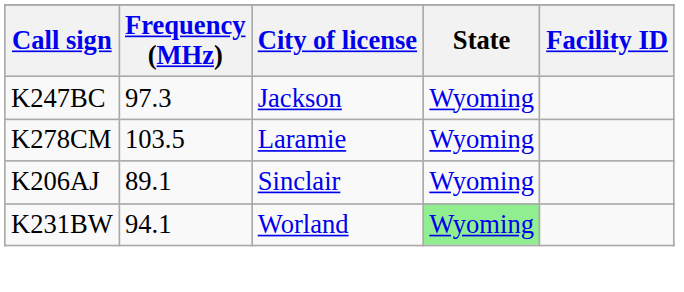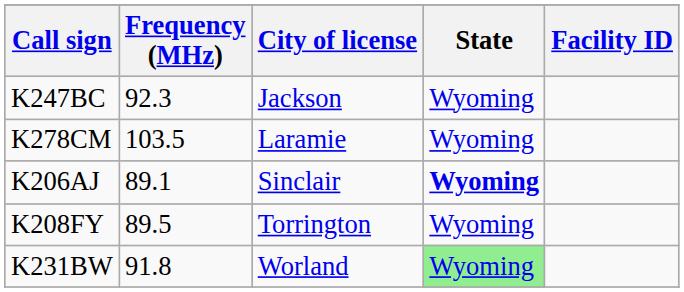K247BC | Frequency (MHz): 97.3 -> 92.3
K206AJ | State: normal -> bold
+ row: K208FY | 89.5 | Torrington | Wyoming
K231BW | Frequency (MHz): 94.1 -> 91.8
